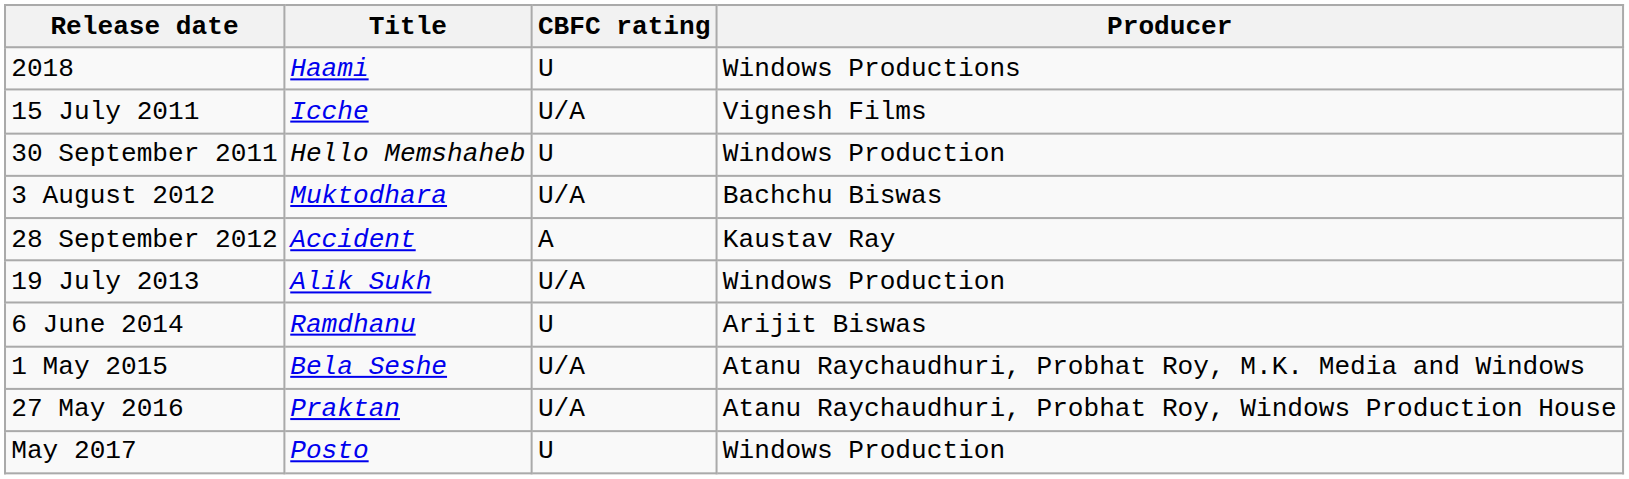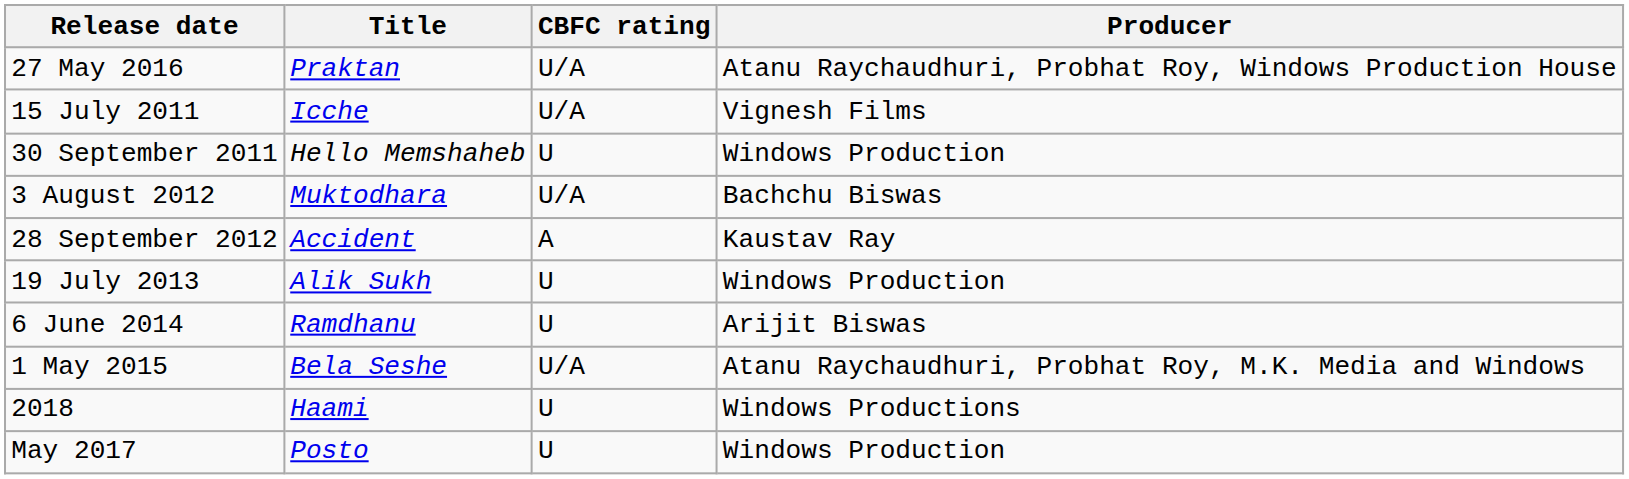rows swapped: 2018 <-> 27 May 2016
19 July 2013 | CBFC rating: U/A -> U
